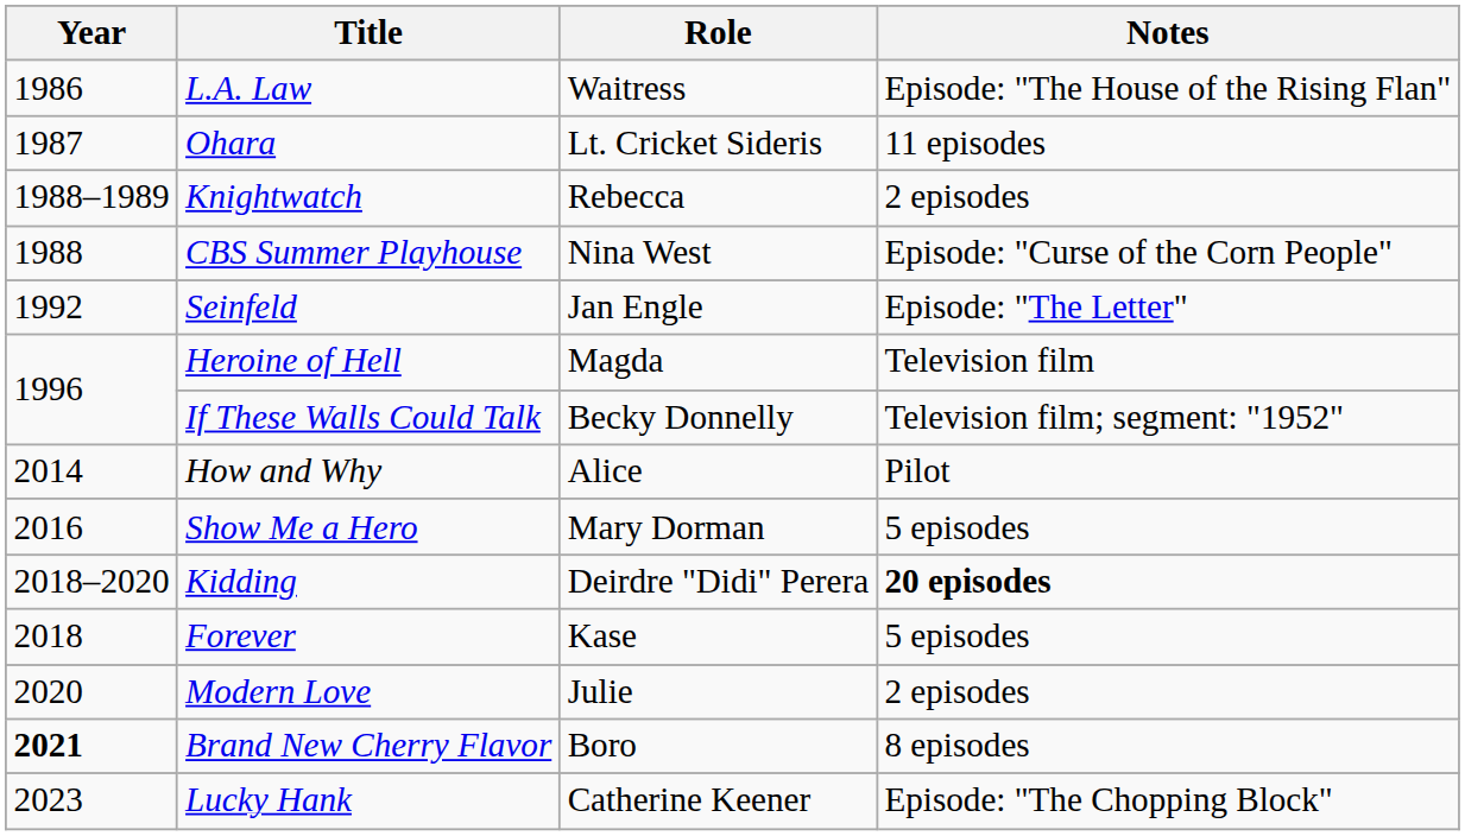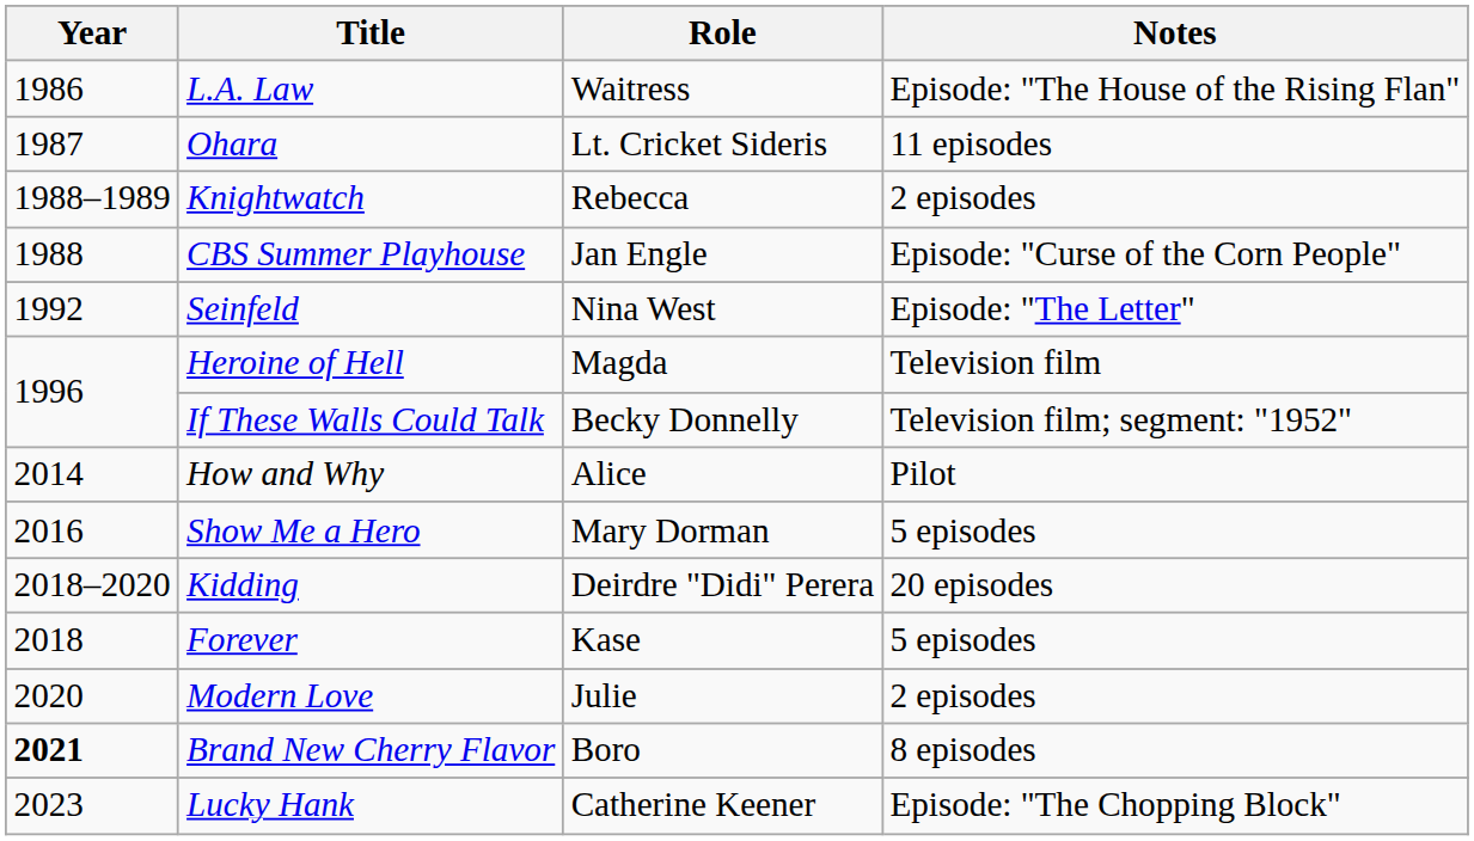CBS Summer Playhouse | Role: Nina West -> Jan Engle
Seinfeld | Role: Jan Engle -> Nina West
Kidding | Notes: bold -> normal
